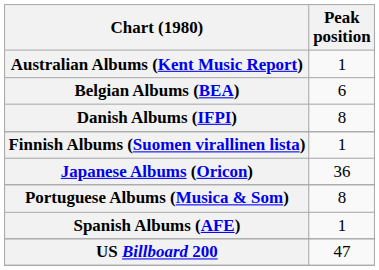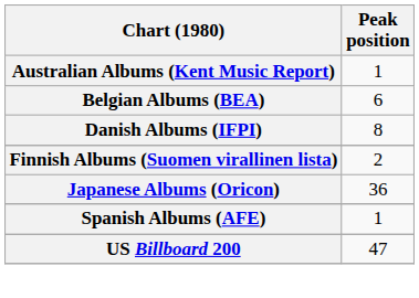Finnish Albums (Suomen virallinen lista) | Peak position: 1 -> 2
- row: Portuguese Albums (Musica & Som) | 8
